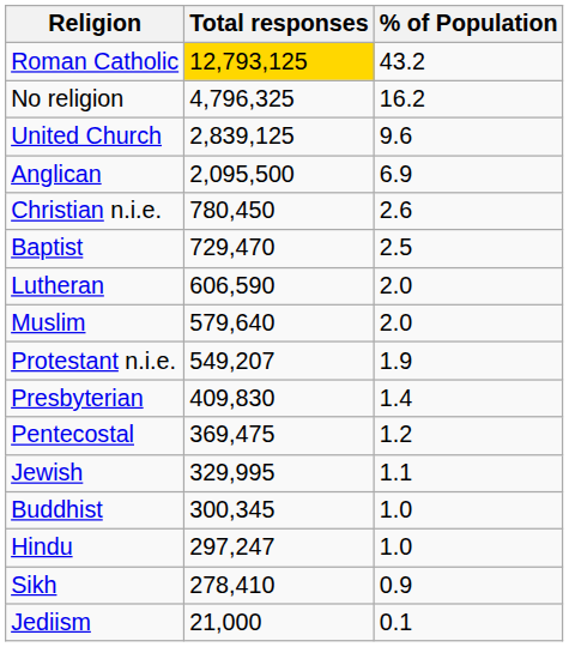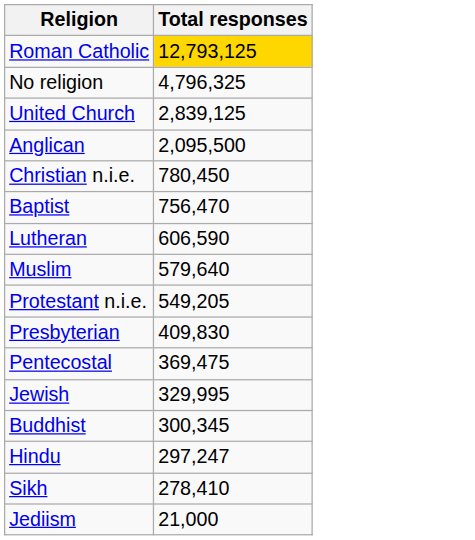- column: % of Population | 43.2 | 16.2 | 9.6 | 6.9 | 2.6 | 2.5 | 2.0 | 2.0 | 1.9 | 1.4 | 1.2 | 1.1 | 1.0 | 1.0 | 0.9 | 0.1
Baptist | Total responses: 729,470 -> 756,470
Protestant n.i.e. | Total responses: 549,207 -> 549,205
